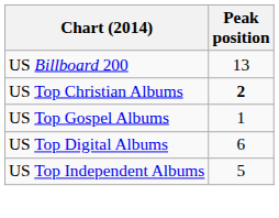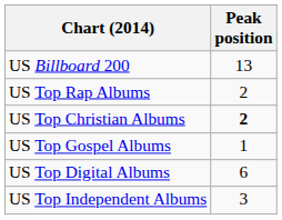+ row: US Top Rap Albums | 2
US Top Independent Albums | Peak position: 5 -> 3
